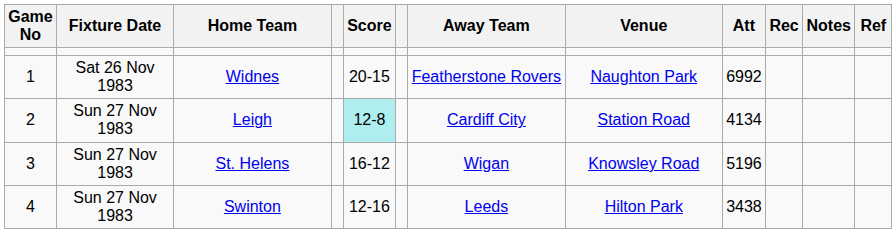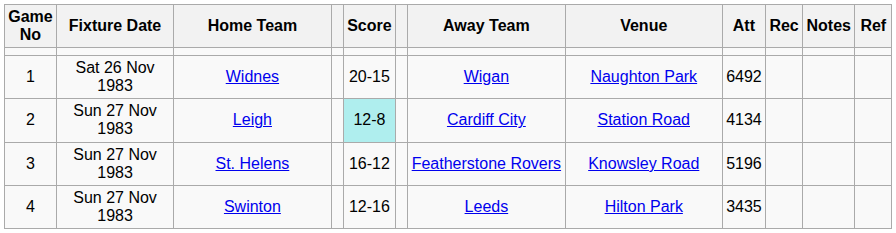Widnes | Away Team: Featherstone Rovers -> Wigan
Widnes | Att: 6992 -> 6492
St. Helens | Away Team: Wigan -> Featherstone Rovers
Swinton | Att: 3438 -> 3435
